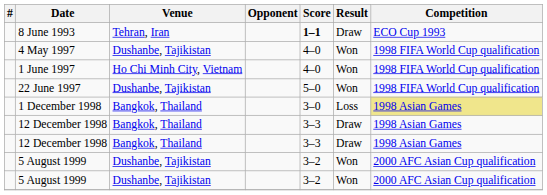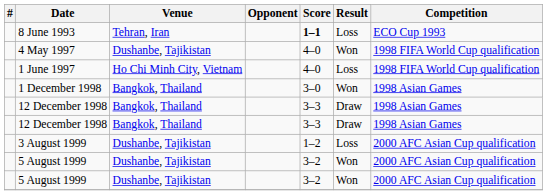8 June 1993 | Result: Draw -> Loss
1 June 1997 | Result: Won -> Loss
- row: 22 June 1997 | Dushanbe, Tajikistan | 5–0 | Won | 1998 FIFA World Cup qualification
1 December 1998 | Result: Loss -> Won
1 December 1998 | Competition: khaki background -> no background
+ row: 3 August 1999 | Dushanbe, Tajikistan | 1–2 | Loss | 2000 AFC Asian Cup qualification
